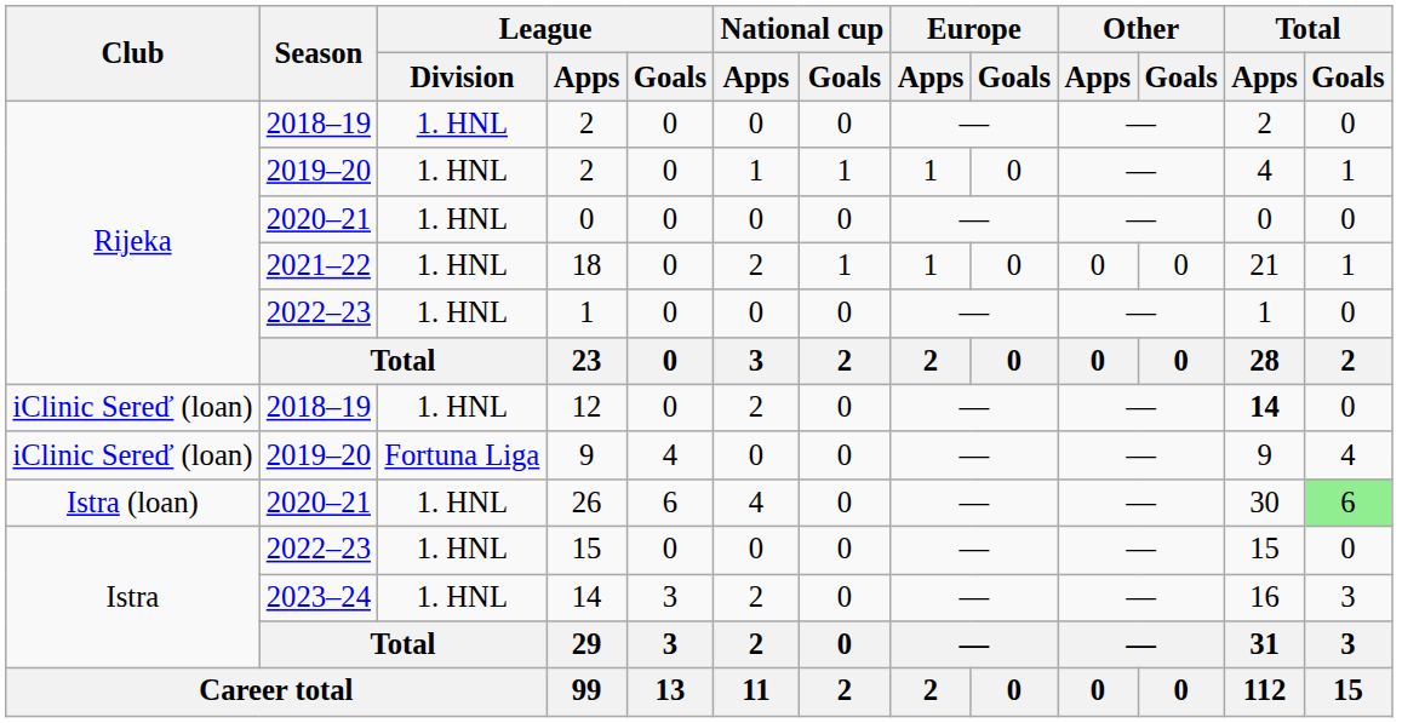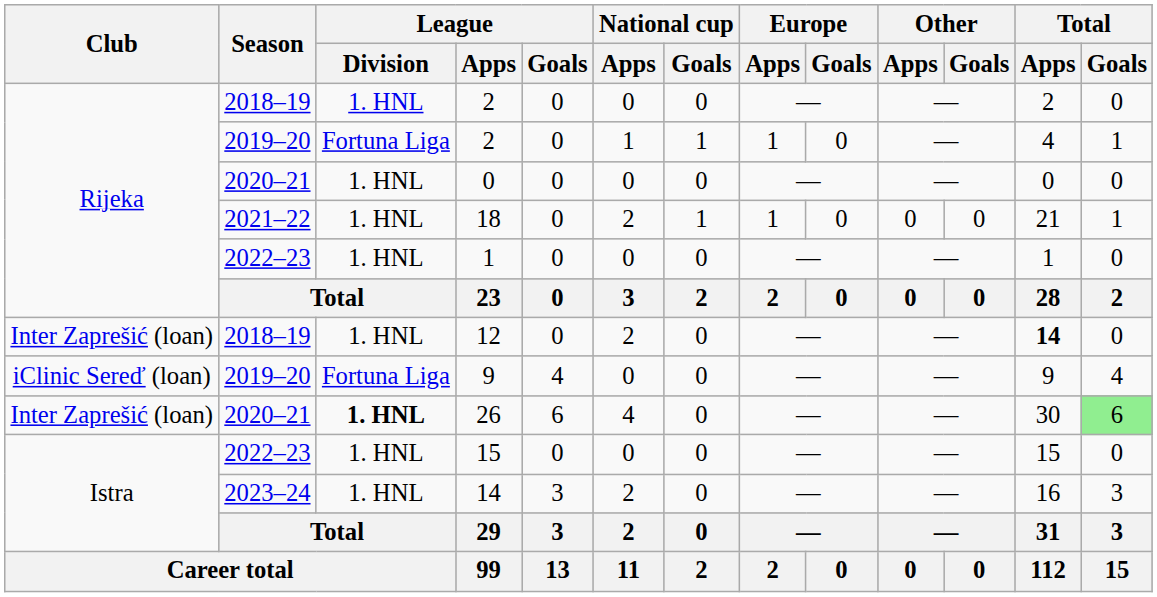2019–20 / 2 | League / Division: 1. HNL -> Fortuna Liga
12 | Club: iClinic Sereď (loan) -> Inter Zaprešić (loan)
26 | Club: Istra (loan) -> Inter Zaprešić (loan)
26 | League / Division: normal -> bold
